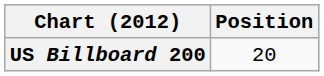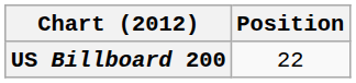US Billboard 200 | Position: 20 -> 22
